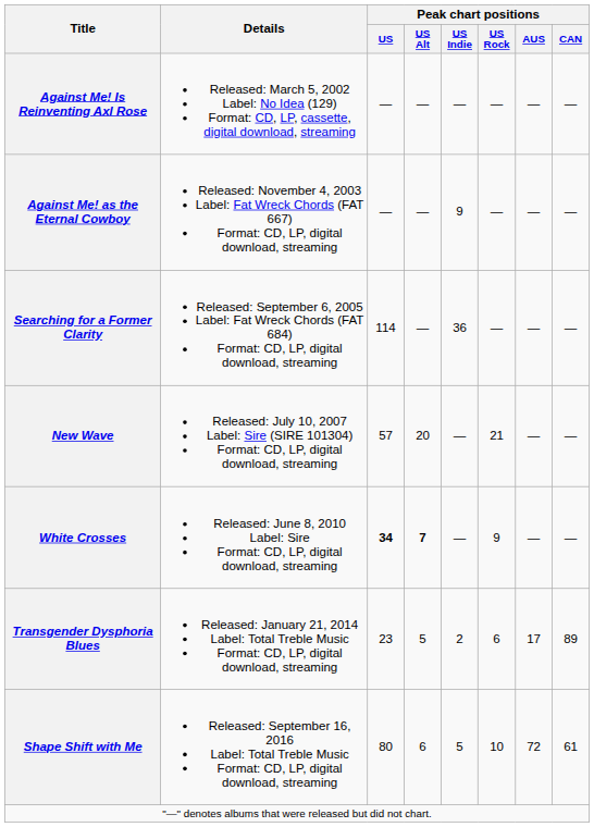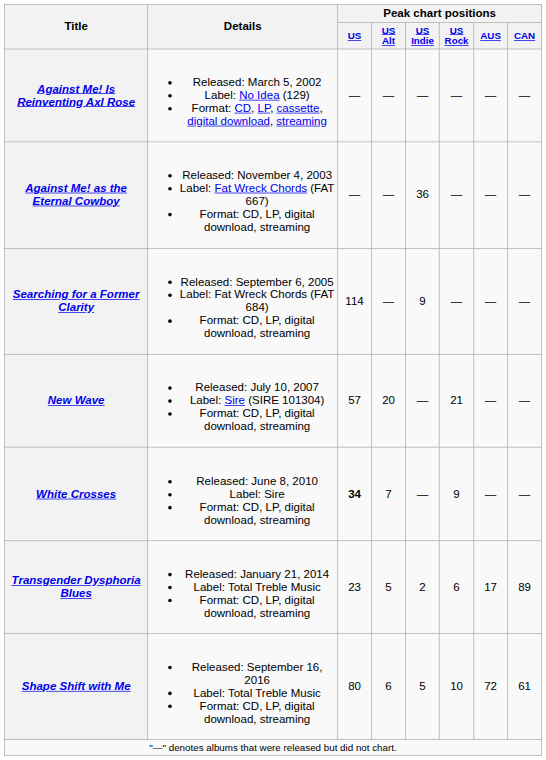Against Me! as the Eternal Cowboy | Peak chart positions / US Indie: 9 -> 36
Searching for a Former Clarity | Peak chart positions / US Indie: 36 -> 9
White Crosses | Peak chart positions / US Alt: bold -> normal
